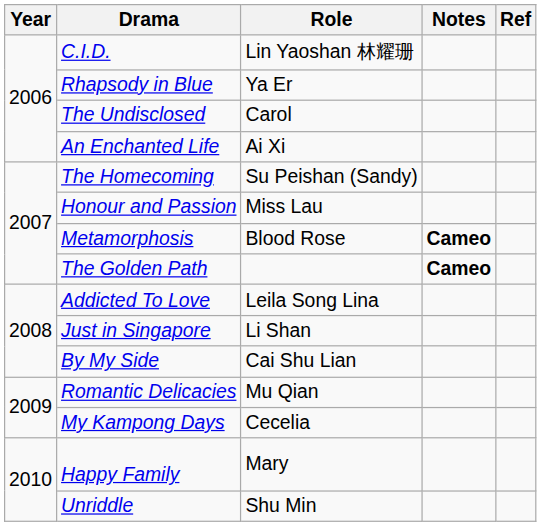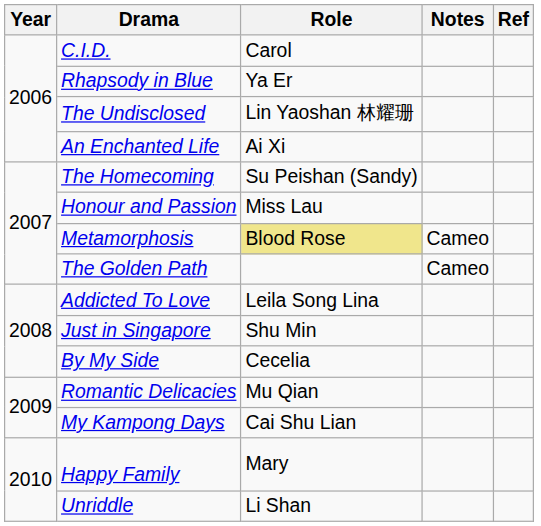C.I.D. | Role: Lin Yaoshan 林耀珊 -> Carol
The Undisclosed | Role: Carol -> Lin Yaoshan 林耀珊
Metamorphosis | Role: no background -> khaki background
Metamorphosis | Notes: bold -> normal
The Golden Path | Notes: bold -> normal
Just in Singapore | Role: Li Shan -> Shu Min
By My Side | Role: Cai Shu Lian -> Cecelia
My Kampong Days | Role: Cecelia -> Cai Shu Lian
Unriddle | Role: Shu Min -> Li Shan
